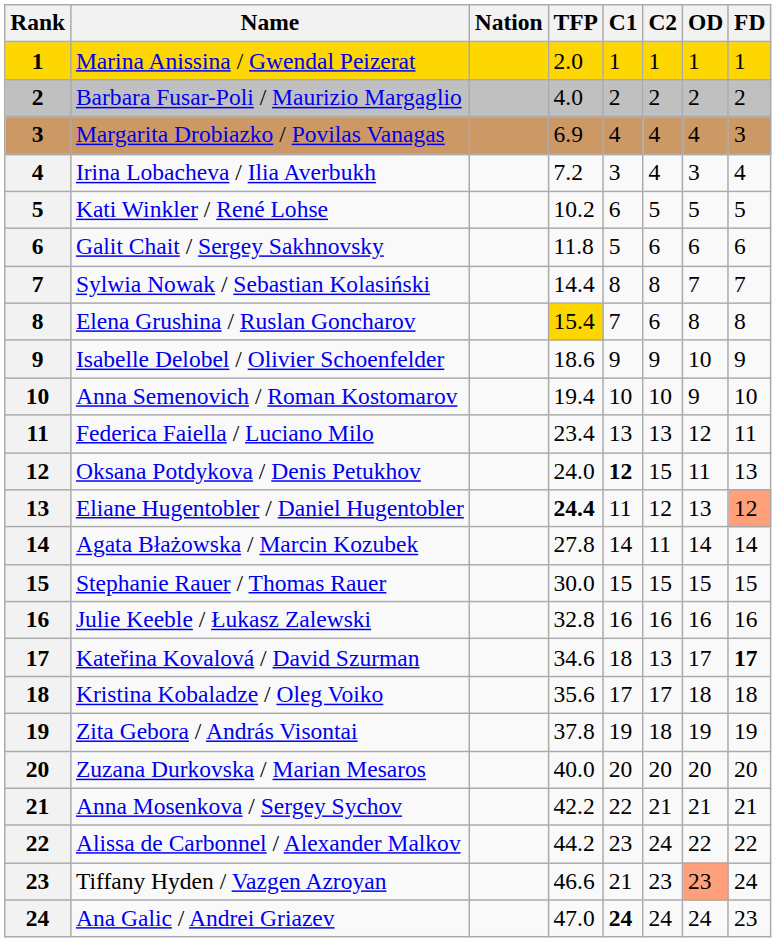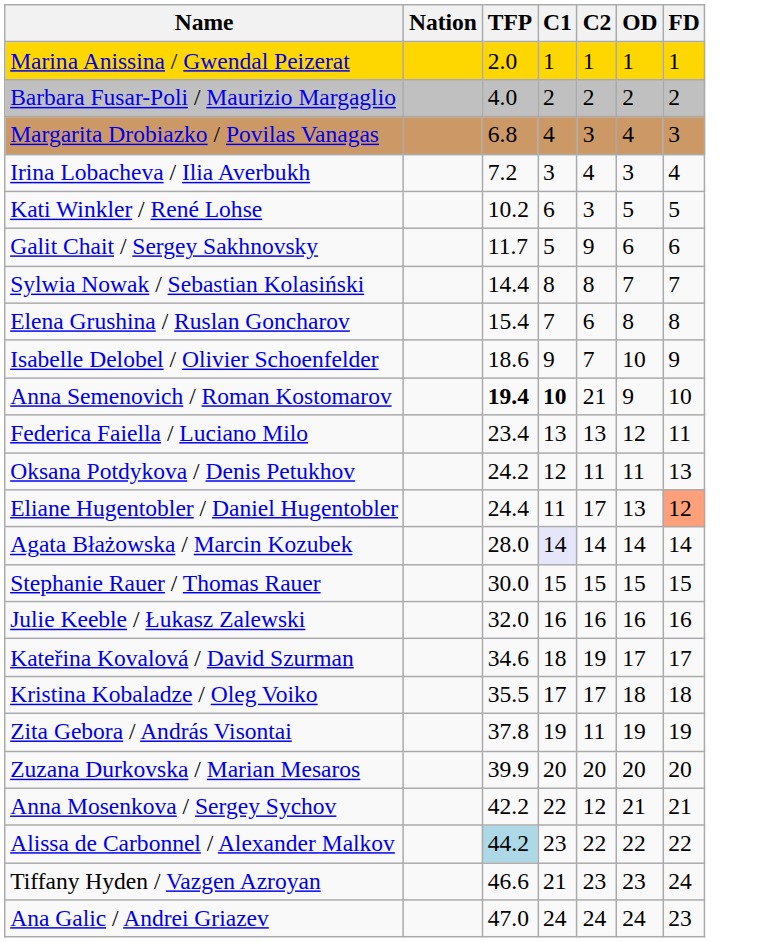- column: Rank | 1 | 2 | 3 | 4 | 5 | 6 | 7 | 8 | 9 | 10 | 11 | 12 | 13 | 14 | 15 | 16 | 17 | 18 | 19 | 20 | 21 | 22 | 23 | 24
Margarita Drobiazko / Povilas Vanagas | TFP: 6.9 -> 6.8
Margarita Drobiazko / Povilas Vanagas | C2: 4 -> 3
Kati Winkler / René Lohse | C2: 5 -> 3
Galit Chait / Sergey Sakhnovsky | TFP: 11.8 -> 11.7
Galit Chait / Sergey Sakhnovsky | C2: 6 -> 9
Elena Grushina / Ruslan Goncharov | TFP: gold background -> no background
Isabelle Delobel / Olivier Schoenfelder | C2: 9 -> 7
Anna Semenovich / Roman Kostomarov | TFP: normal -> bold
Anna Semenovich / Roman Kostomarov | C1: normal -> bold
Anna Semenovich / Roman Kostomarov | C2: 10 -> 21
Oksana Potdykova / Denis Petukhov | TFP: 24.0 -> 24.2
Oksana Potdykova / Denis Petukhov | C1: bold -> normal
Oksana Potdykova / Denis Petukhov | C2: 15 -> 11
Eliane Hugentobler / Daniel Hugentobler | TFP: bold -> normal
Eliane Hugentobler / Daniel Hugentobler | C2: 12 -> 17
Agata Błażowska / Marcin Kozubek | TFP: 27.8 -> 28.0
Agata Błażowska / Marcin Kozubek | C1: no background -> lavender background
Agata Błażowska / Marcin Kozubek | C2: 11 -> 14
Julie Keeble / Łukasz Zalewski | TFP: 32.8 -> 32.0
Kateřina Kovalová / David Szurman | C2: 13 -> 19
Kateřina Kovalová / David Szurman | FD: bold -> normal
Kristina Kobaladze / Oleg Voiko | TFP: 35.6 -> 35.5
Zita Gebora / András Visontai | C2: 18 -> 11
Zuzana Durkovska / Marian Mesaros | TFP: 40.0 -> 39.9
Anna Mosenkova / Sergey Sychov | C2: 21 -> 12
Alissa de Carbonnel / Alexander Malkov | TFP: no background -> lightblue background
Alissa de Carbonnel / Alexander Malkov | C2: 24 -> 22
Tiffany Hyden / Vazgen Azroyan | OD: lightsalmon background -> no background
Ana Galic / Andrei Griazev | C1: bold -> normal
